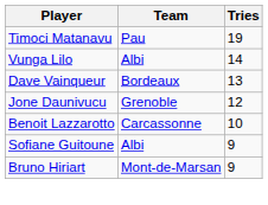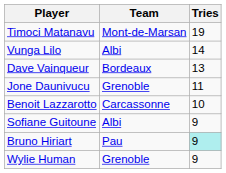Timoci Matanavu | Team: Pau -> Mont-de-Marsan
Jone Daunivucu | Tries: 12 -> 11
Bruno Hiriart | Team: Mont-de-Marsan -> Pau
Bruno Hiriart | Tries: no background -> paleturquoise background
+ row: Wylie Human | Grenoble | 9
